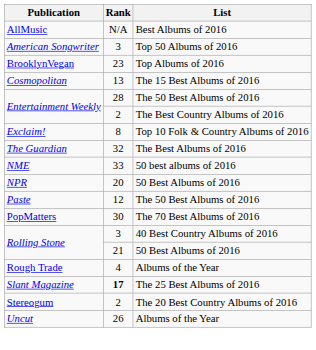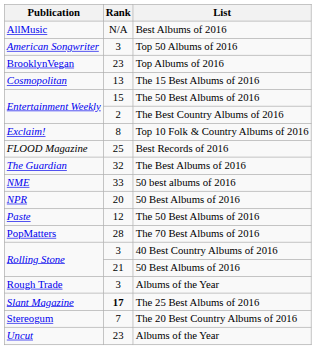Entertainment Weekly / The 50 Best Albums of 2016 | Rank: 28 -> 15
+ row: FLOOD Magazine | 25 | Best Records of 2016
PopMatters | Rank: 30 -> 28
Rough Trade | Rank: 4 -> 3
Stereogum | Rank: 2 -> 7
Uncut | Rank: 26 -> 23
